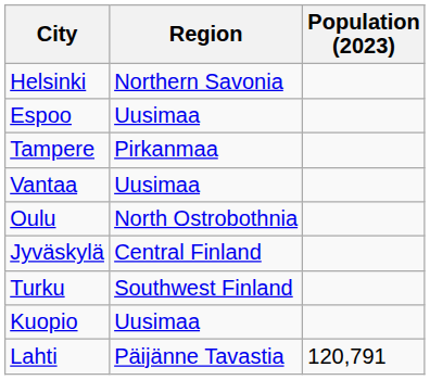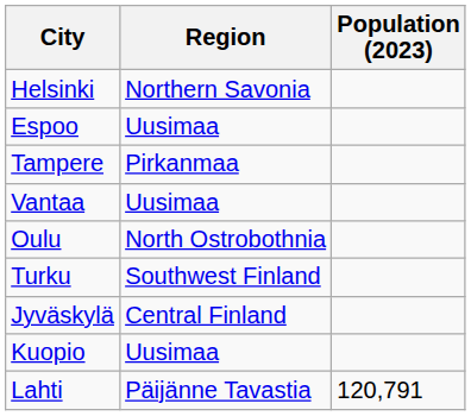rows swapped: Turku <-> Jyväskylä
